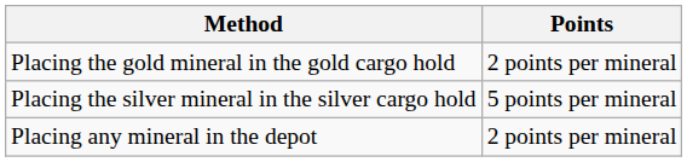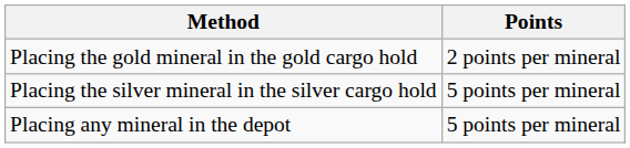Placing any mineral in the depot | Points: 2 points per mineral -> 5 points per mineral
